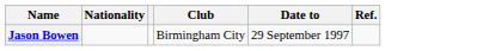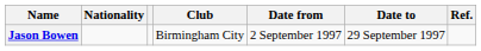+ column: Date from | 2 September 1997
